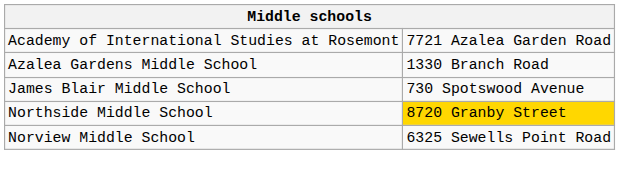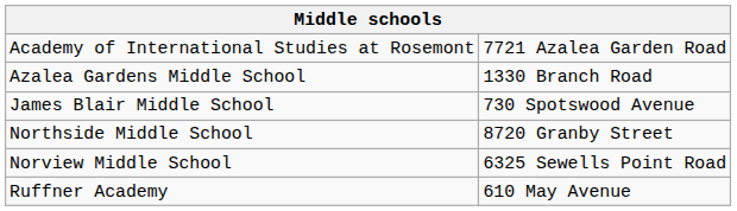Northside Middle School | column 2: gold background -> no background
+ row: Ruffner Academy | 610 May Avenue
